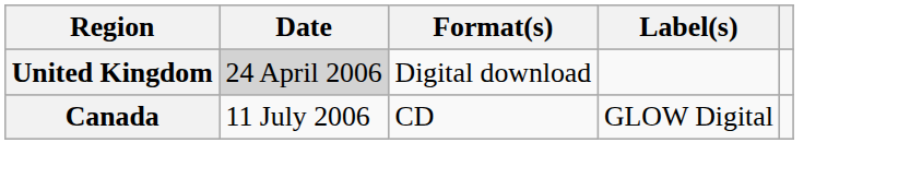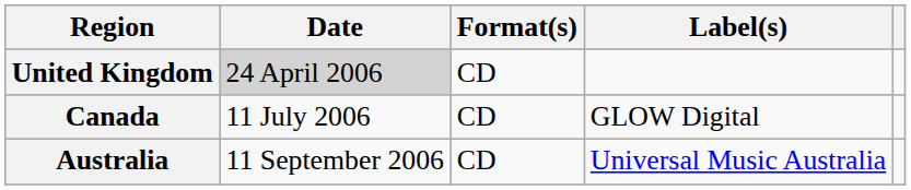United Kingdom | Format(s): Digital download -> CD
+ row: Australia | 11 September 2006 | CD | Universal Music Australia
